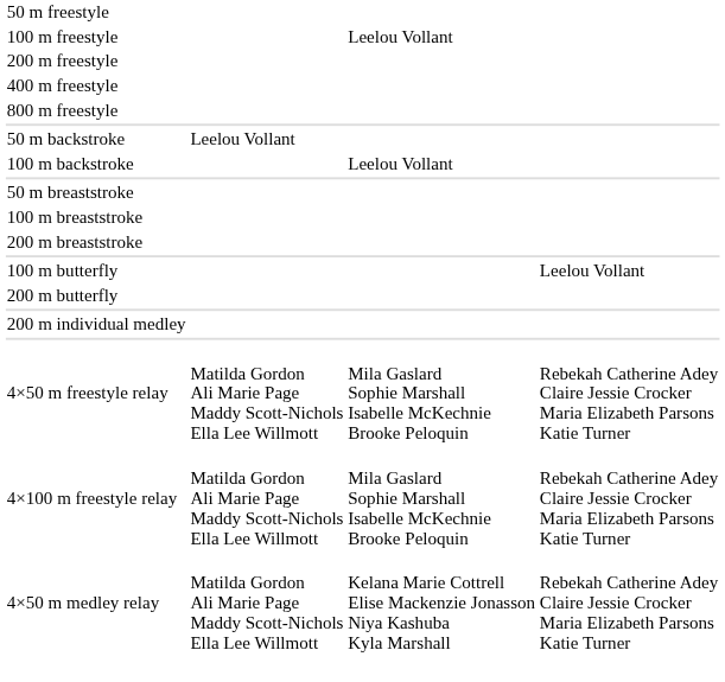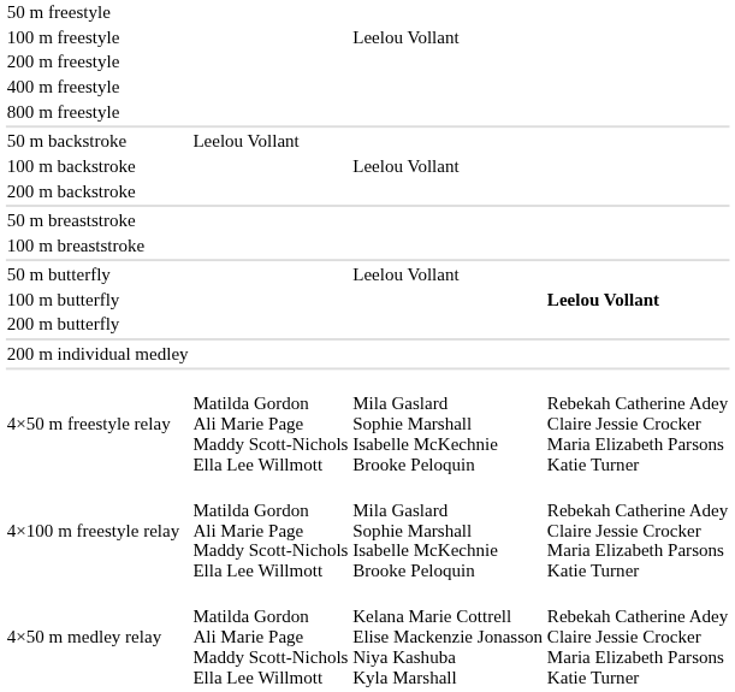+ row: 200 m backstroke
- row: 200 m breaststroke
+ row: 50 m butterfly | Leelou Vollant
100 m butterfly | column 4: normal -> bold
